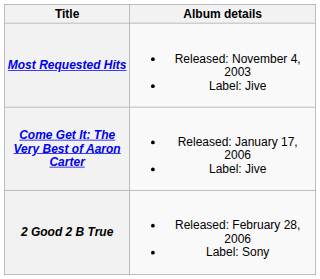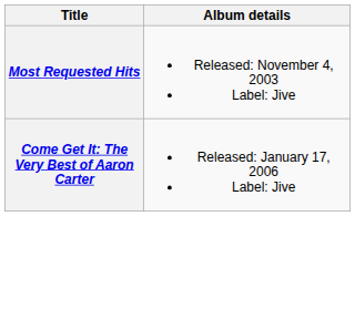- row: 2 Good 2 B True | Released: February 28, 2006 Label: Sony
